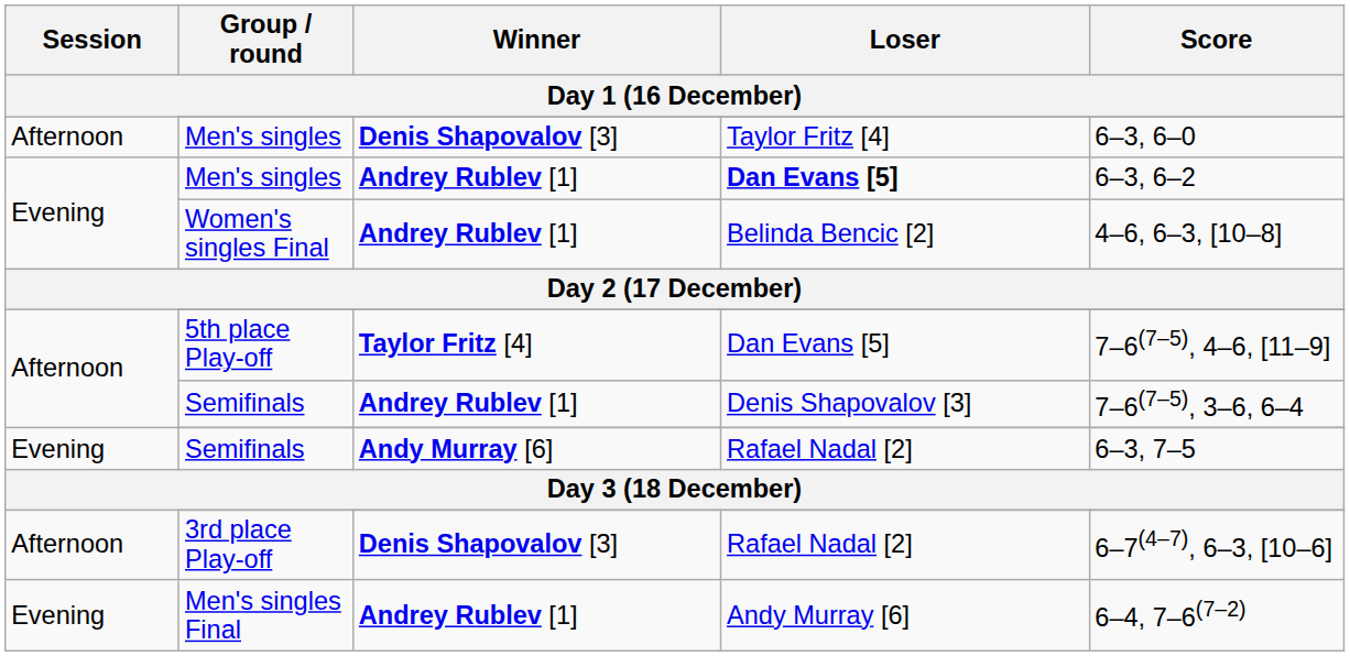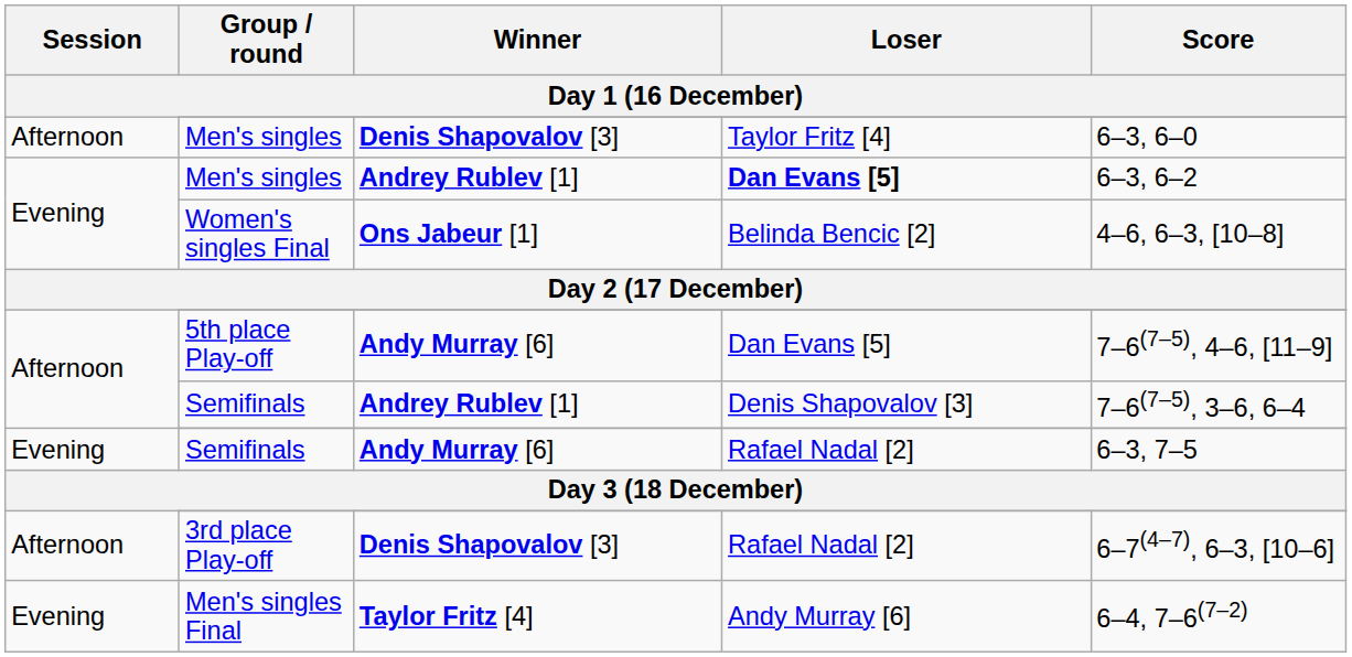Women's singles Final | Winner: Andrey Rublev [1] -> Ons Jabeur [1]
5th place Play-off | Winner: Taylor Fritz [4] -> Andy Murray [6]
Men's singles Final | Winner: Andrey Rublev [1] -> Taylor Fritz [4]
